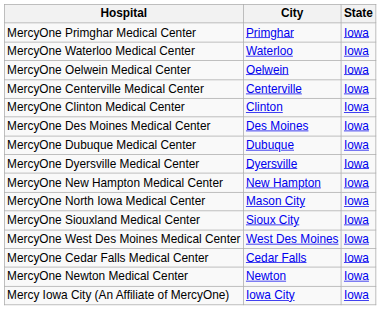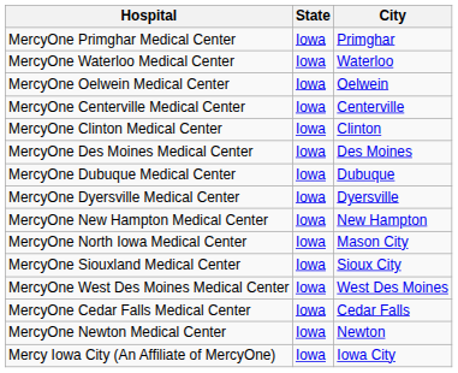columns swapped: City <-> State
